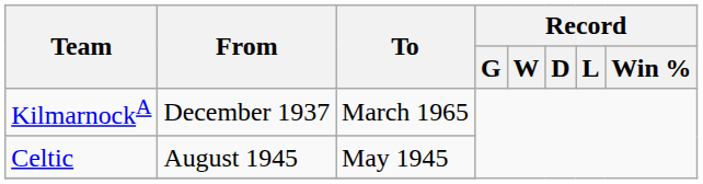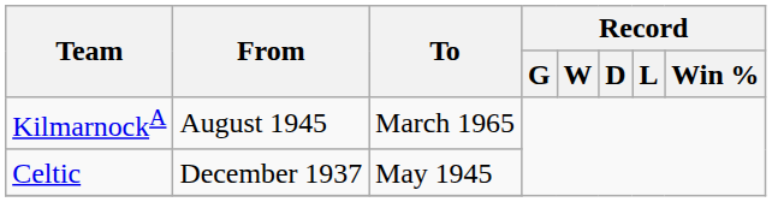KilmarnockA | From: December 1937 -> August 1945
Celtic | From: August 1945 -> December 1937
